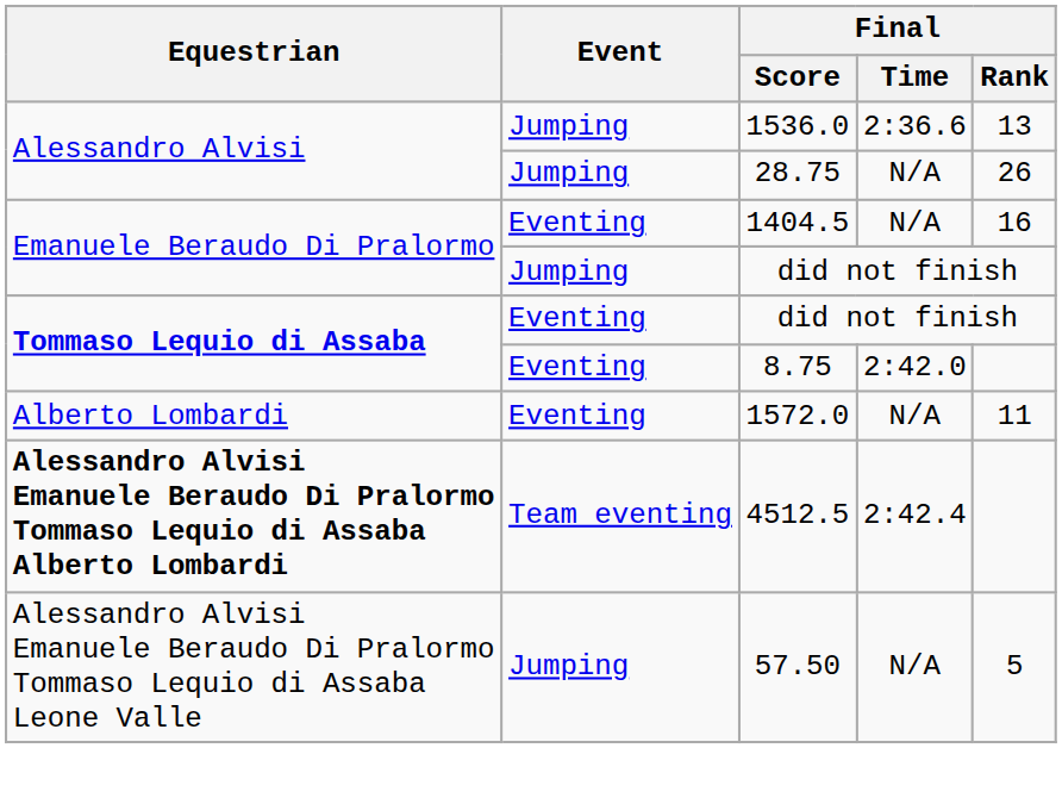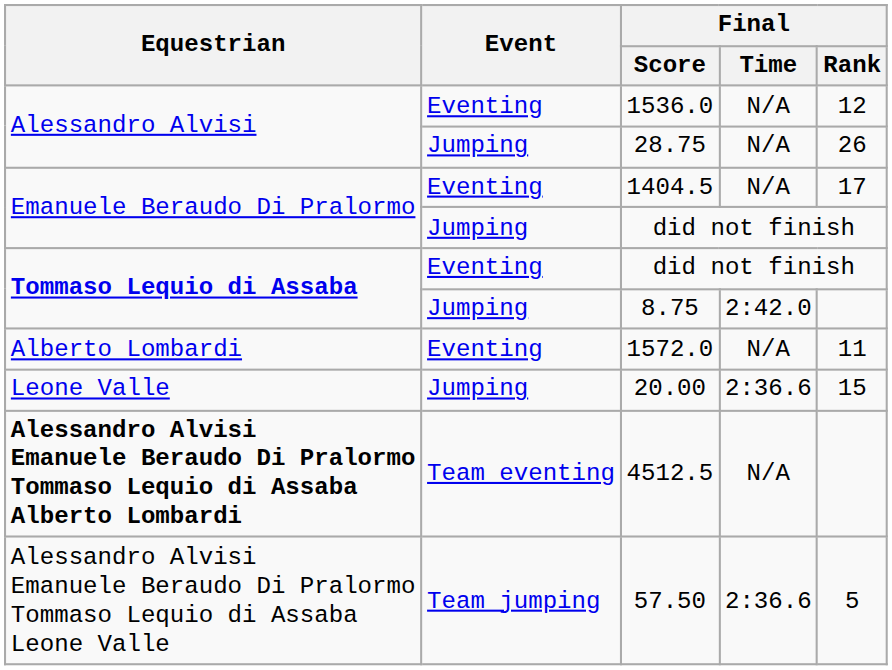1536.0 | Event: Jumping -> Eventing
1536.0 | Final / Time: 2:36.6 -> N/A
1536.0 | Final / Rank: 13 -> 12
1404.5 | Final / Rank: 16 -> 17
8.75 | Event: Eventing -> Jumping
+ row: Leone Valle | Jumping | 20.00 | 2:36.6 | 15
4512.5 | Final / Time: 2:42.4 -> N/A
57.50 | Event: Jumping -> Team jumping
57.50 | Final / Time: N/A -> 2:36.6
